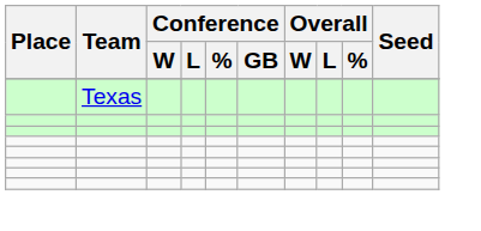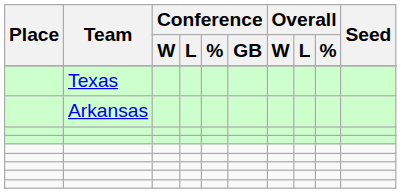+ row: Arkansas
